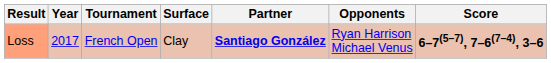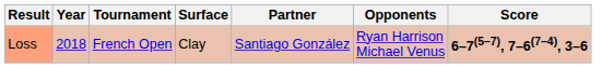Loss | Year: 2017 -> 2018
Loss | Partner: bold -> normal
